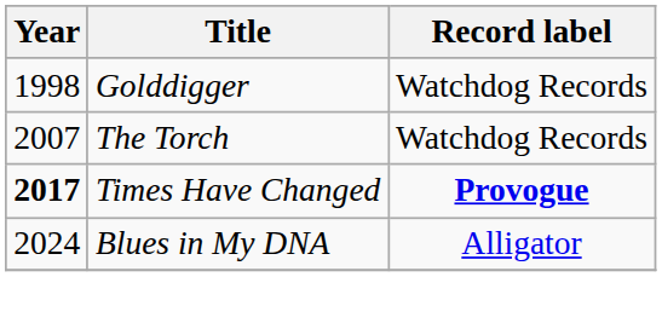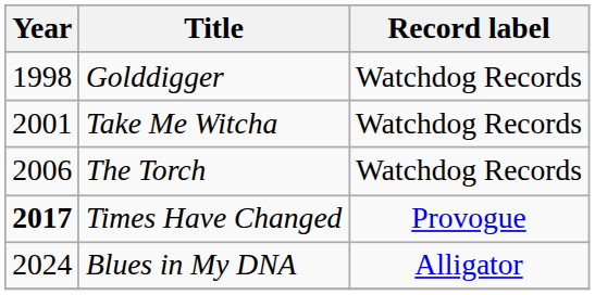+ row: 2001 | Take Me Witcha | Watchdog Records
The Torch | Year: 2007 -> 2006
Times Have Changed | Record label: bold -> normal
